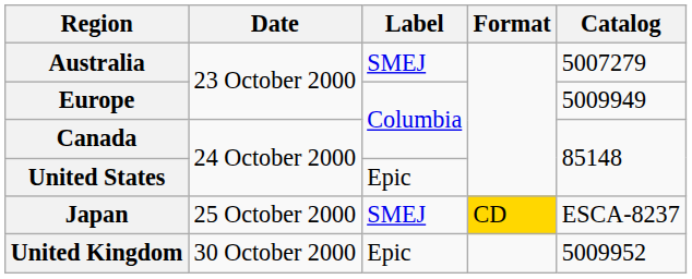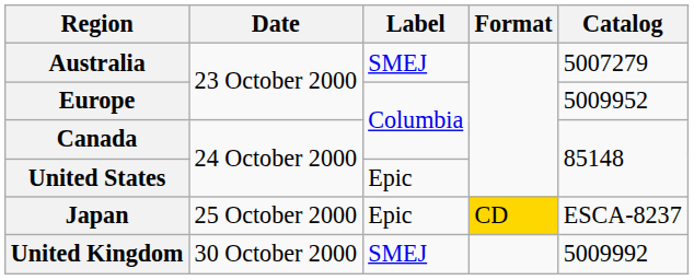Europe | Catalog: 5009949 -> 5009952
Japan | Label: SMEJ -> Epic
United Kingdom | Label: Epic -> SMEJ
United Kingdom | Catalog: 5009952 -> 5009992
